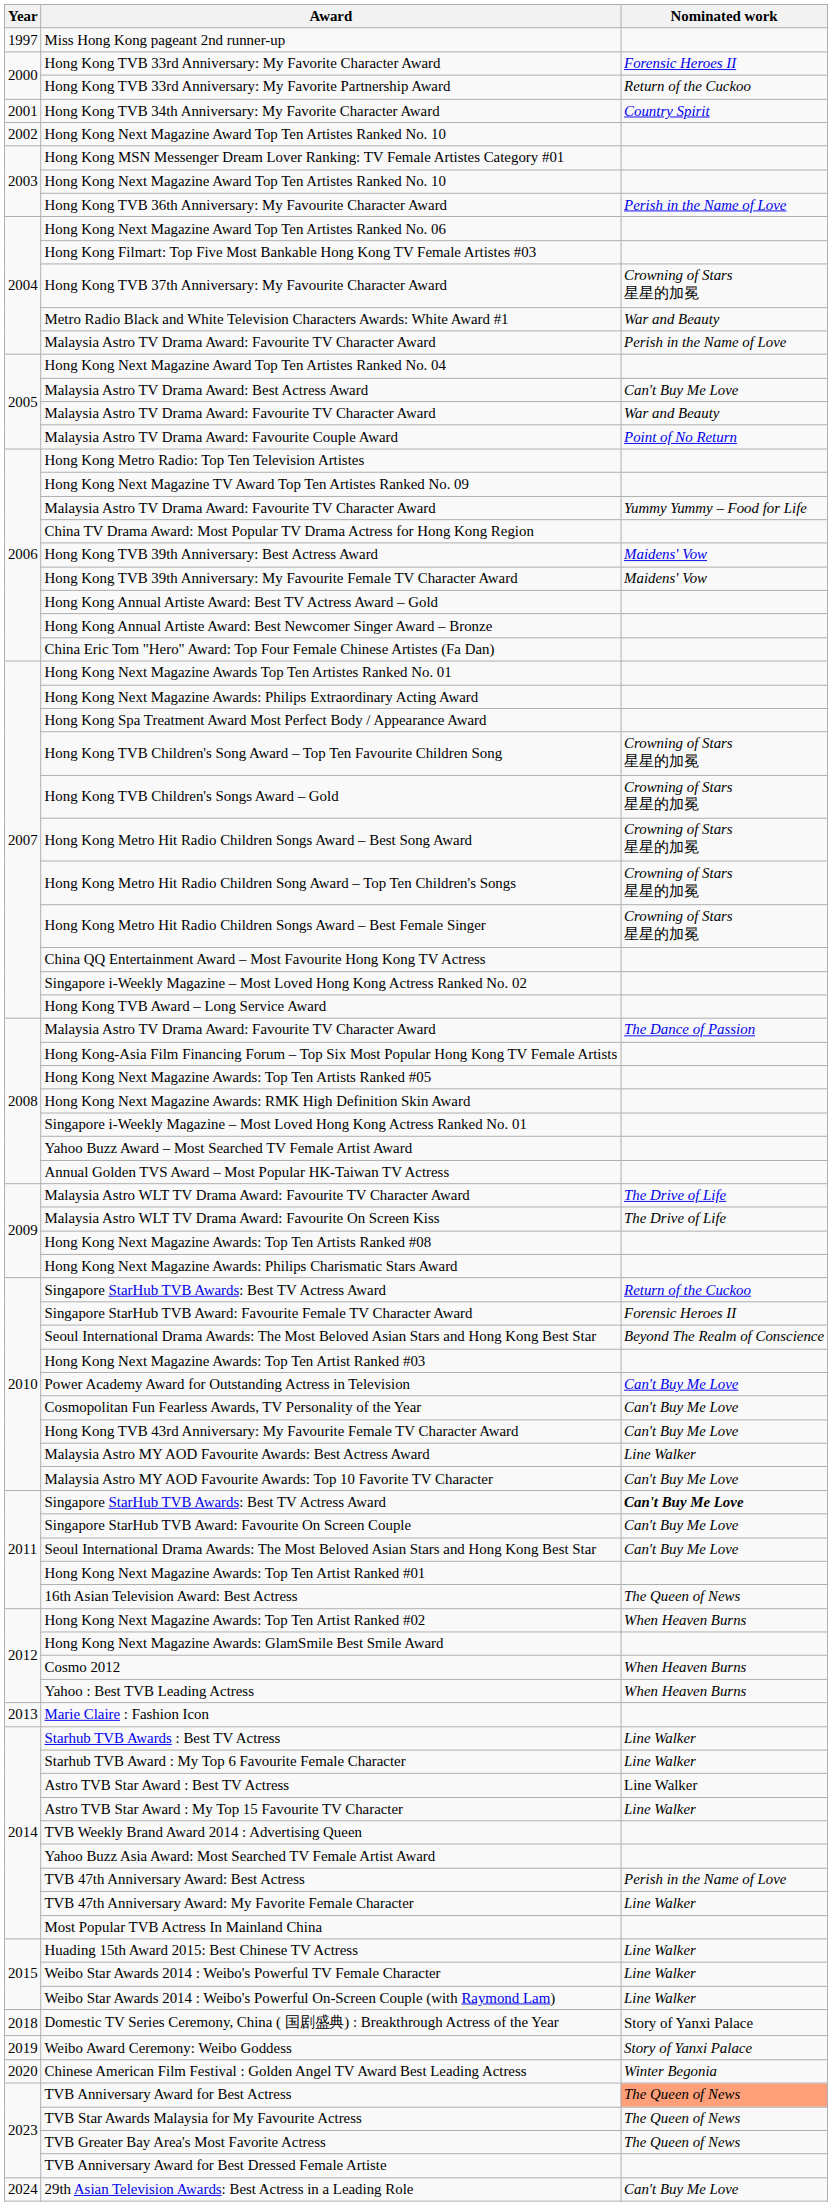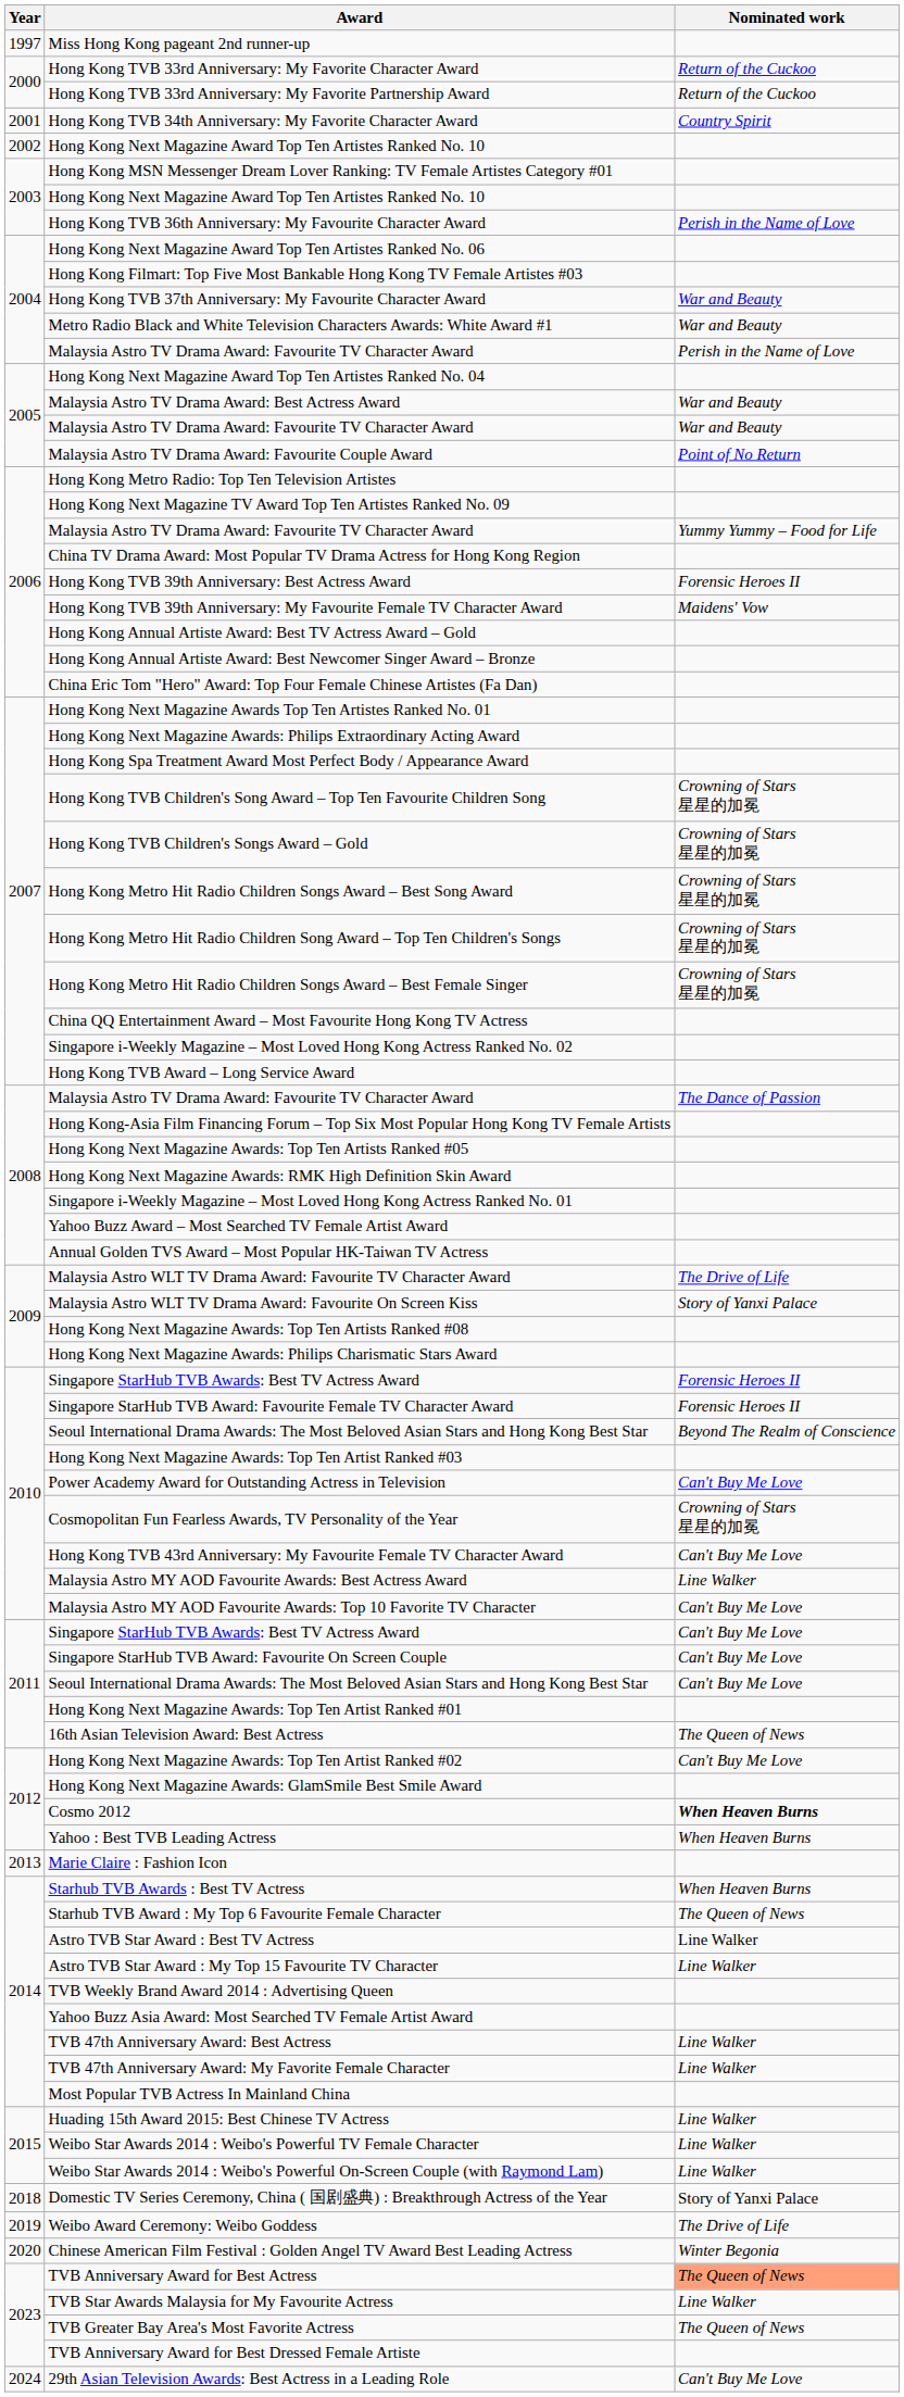Hong Kong TVB 33rd Anniversary: My Favorite Character Award | Nominated work: Forensic Heroes II -> Return of the Cuckoo
Hong Kong TVB 37th Anniversary: My Favourite Character Award | Nominated work: Crowning of Stars 星星的加冕 -> War and Beauty
Malaysia Astro TV Drama Award: Best Actress Award | Nominated work: Can't Buy Me Love -> War and Beauty
Hong Kong TVB 39th Anniversary: Best Actress Award | Nominated work: Maidens' Vow -> Forensic Heroes II
Malaysia Astro WLT TV Drama Award: Favourite On Screen Kiss | Nominated work: The Drive of Life -> Story of Yanxi Palace
2010 / Singapore StarHub TVB Awards: Best TV Actress Award | Nominated work: Return of the Cuckoo -> Forensic Heroes II
Cosmopolitan Fun Fearless Awards, TV Personality of the Year | Nominated work: Can't Buy Me Love -> Crowning of Stars 星星的加冕
2011 / Singapore StarHub TVB Awards: Best TV Actress Award | Nominated work: bold -> normal
Hong Kong Next Magazine Awards: Top Ten Artist Ranked #02 | Nominated work: When Heaven Burns -> Can't Buy Me Love
Cosmo 2012 | Nominated work: normal -> bold
Starhub TVB Awards : Best TV Actress | Nominated work: Line Walker -> When Heaven Burns
Starhub TVB Award : My Top 6 Favourite Female Character | Nominated work: Line Walker -> The Queen of News
TVB 47th Anniversary Award: Best Actress | Nominated work: Perish in the Name of Love -> Line Walker
Weibo Award Ceremony: Weibo Goddess | Nominated work: Story of Yanxi Palace -> The Drive of Life
TVB Star Awards Malaysia for My Favourite Actress | Nominated work: The Queen of News -> Line Walker
